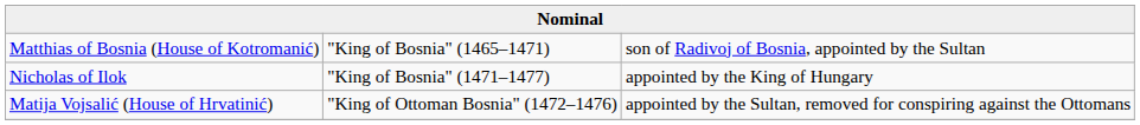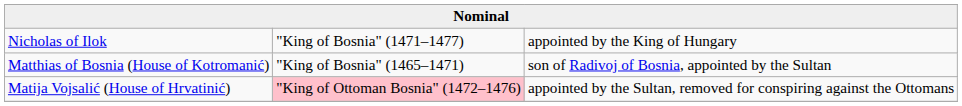rows swapped: Nicholas of Ilok <-> Matthias of Bosnia (House of Kotromanić)
Matija Vojsalić (House of Hrvatinić) | column 2: no background -> pink background
